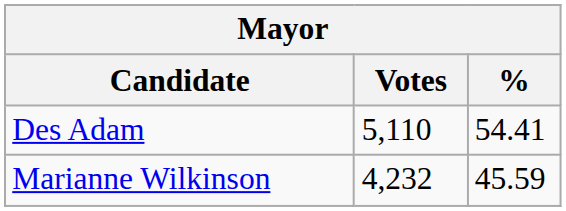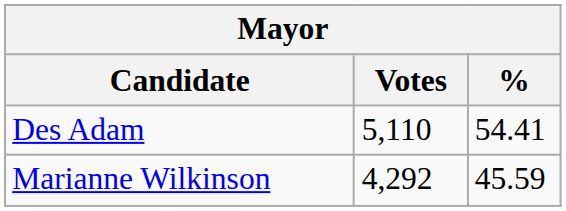Marianne Wilkinson | Votes: 4,232 -> 4,292
